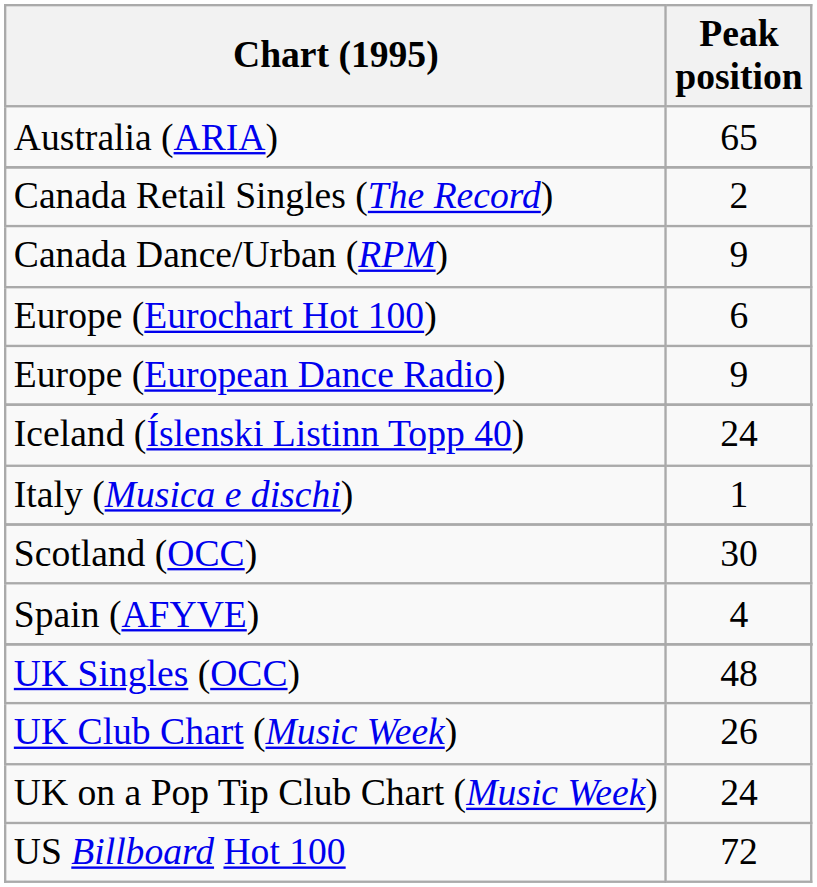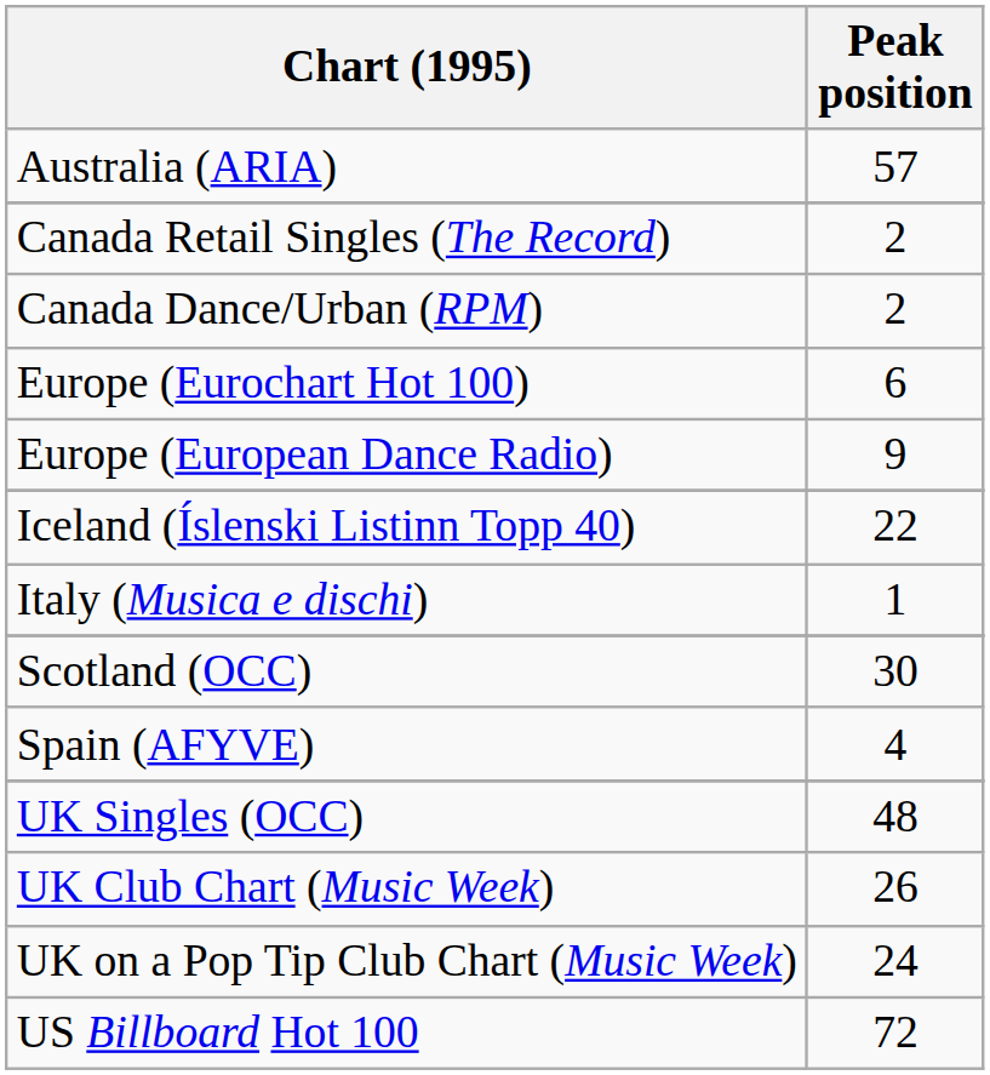Australia (ARIA) | Peak position: 65 -> 57
Canada Dance/Urban (RPM) | Peak position: 9 -> 2
Iceland (Íslenski Listinn Topp 40) | Peak position: 24 -> 22
